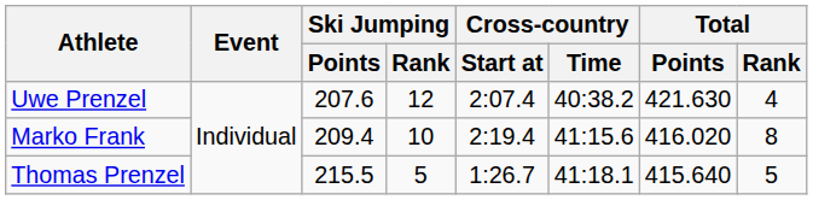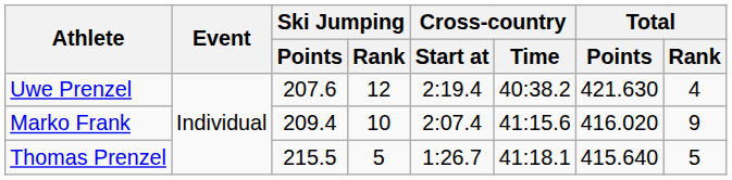Uwe Prenzel | Cross-country / Start at: 2:07.4 -> 2:19.4
Marko Frank | Cross-country / Start at: 2:19.4 -> 2:07.4
Marko Frank | Total / Rank: 8 -> 9
